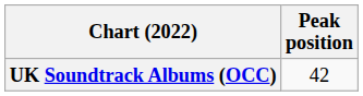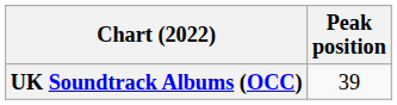UK Soundtrack Albums (OCC) | Peak position: 42 -> 39
